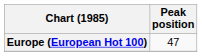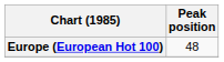Europe (European Hot 100) | Peak position: 47 -> 48
